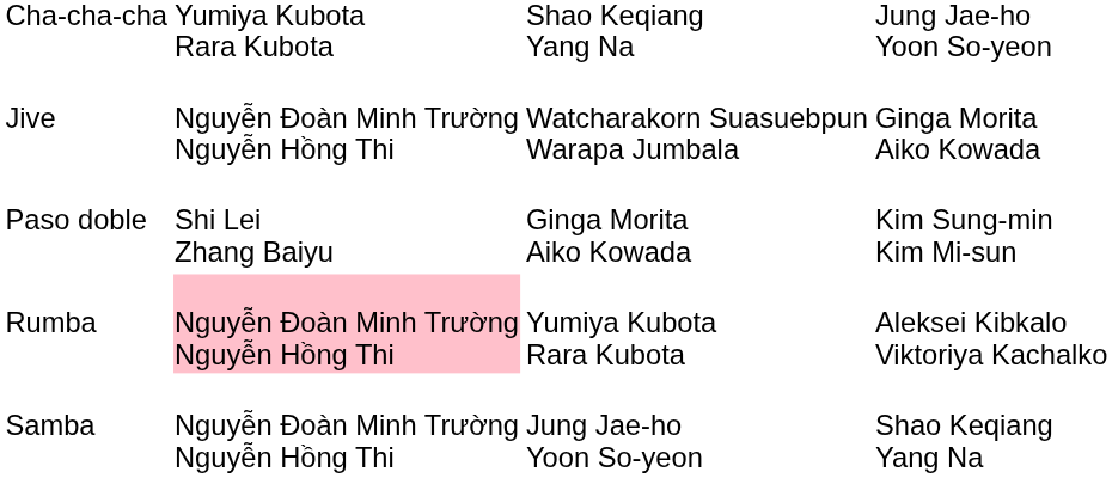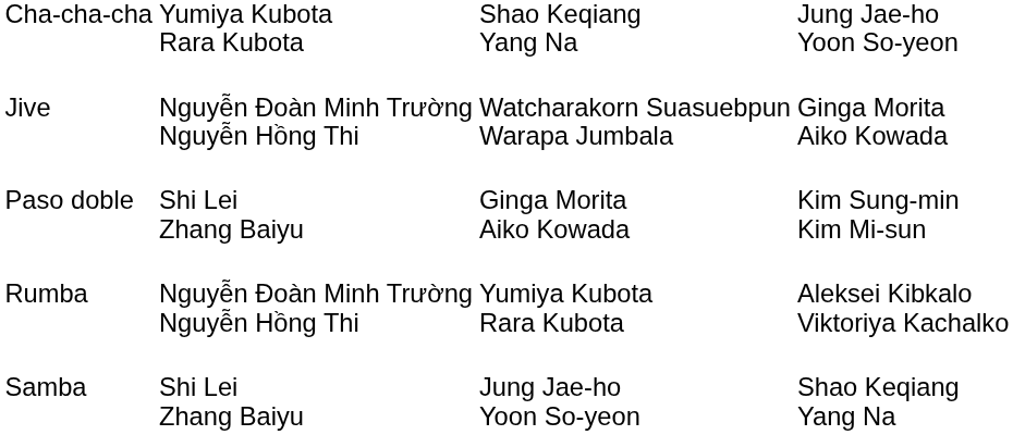Rumba | column 2: pink background -> no background
Samba | column 2: Nguyễn Đoàn Minh Trường Nguyễn Hồng Thi -> Shi Lei Zhang Baiyu
